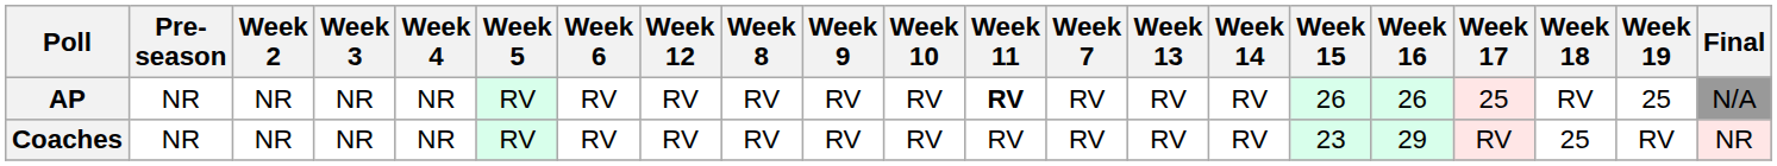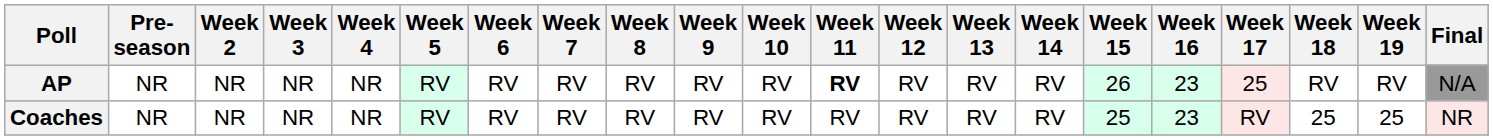columns swapped: Week 7 <-> Week 12
AP | Week 16: 26 -> 23
AP | Week 19: 25 -> RV
Coaches | Week 15: 23 -> 25
Coaches | Week 16: 29 -> 23
Coaches | Week 19: RV -> 25
